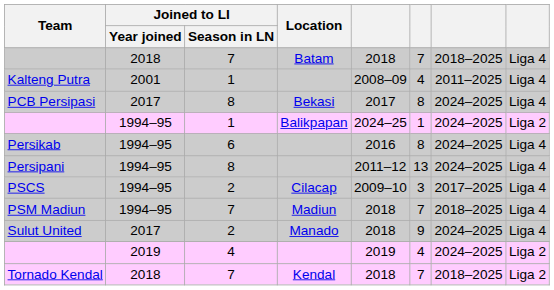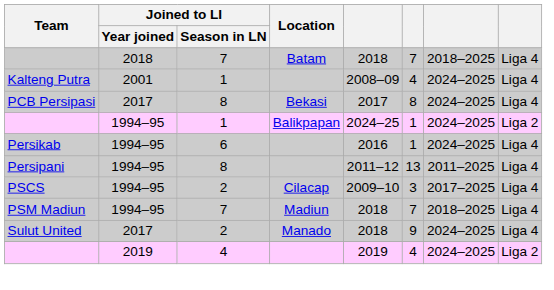Kalteng Putra | column 7: 2011–2025 -> 2024–2025
Persikab | column 6: 8 -> 1
Persipani | column 7: 2024–2025 -> 2011–2025
- row: Tornado Kendal | 2018 | 7 | Kendal | 2018 | 7 | 2018–2025 | Liga 2
